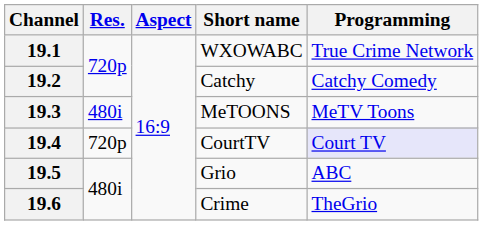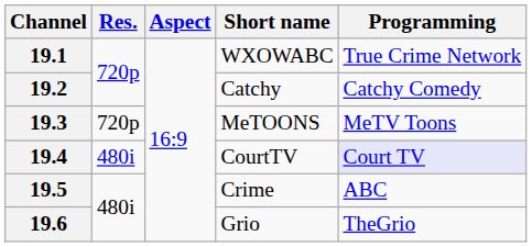19.3 | Res.: 480i -> 720p
19.4 | Res.: 720p -> 480i
19.5 | Short name: Grio -> Crime
19.6 | Short name: Crime -> Grio
